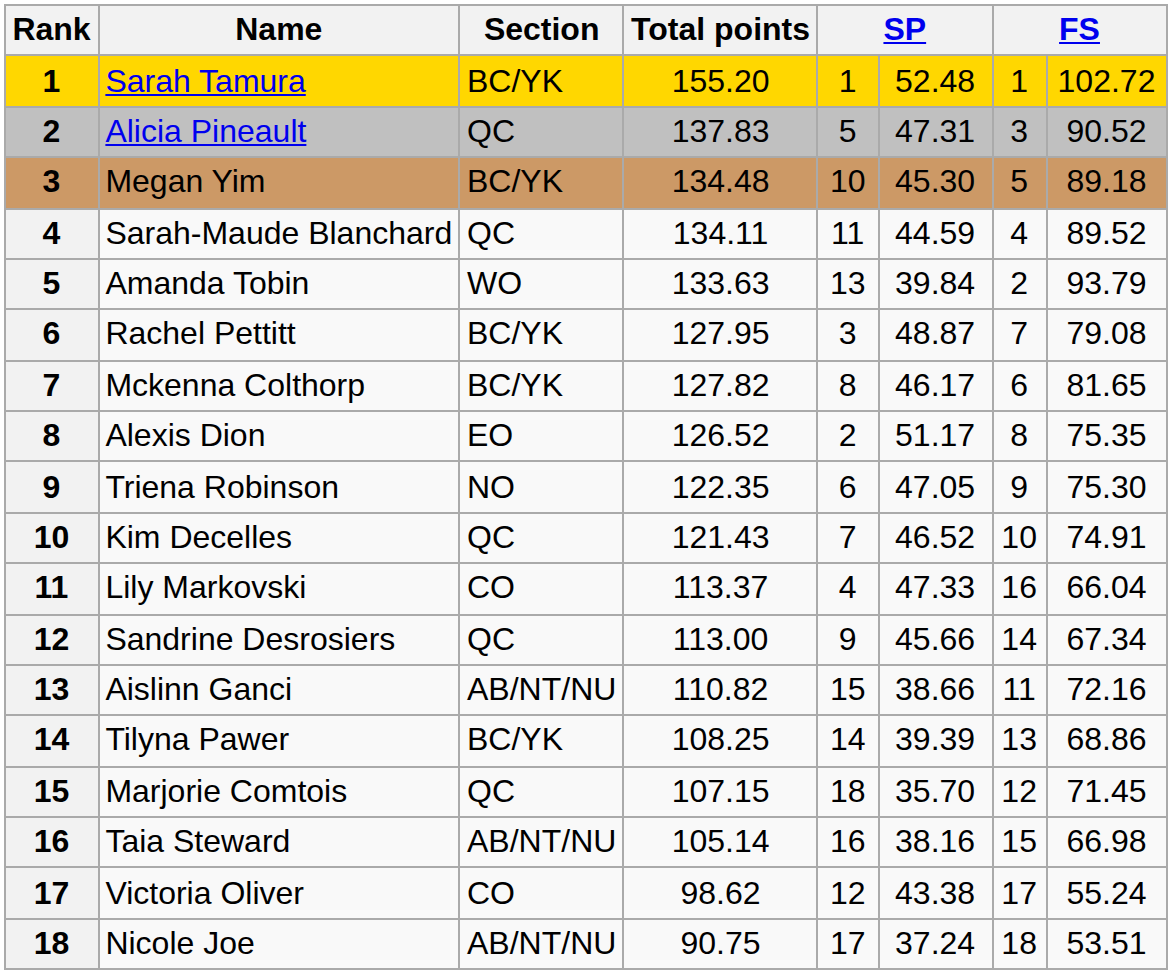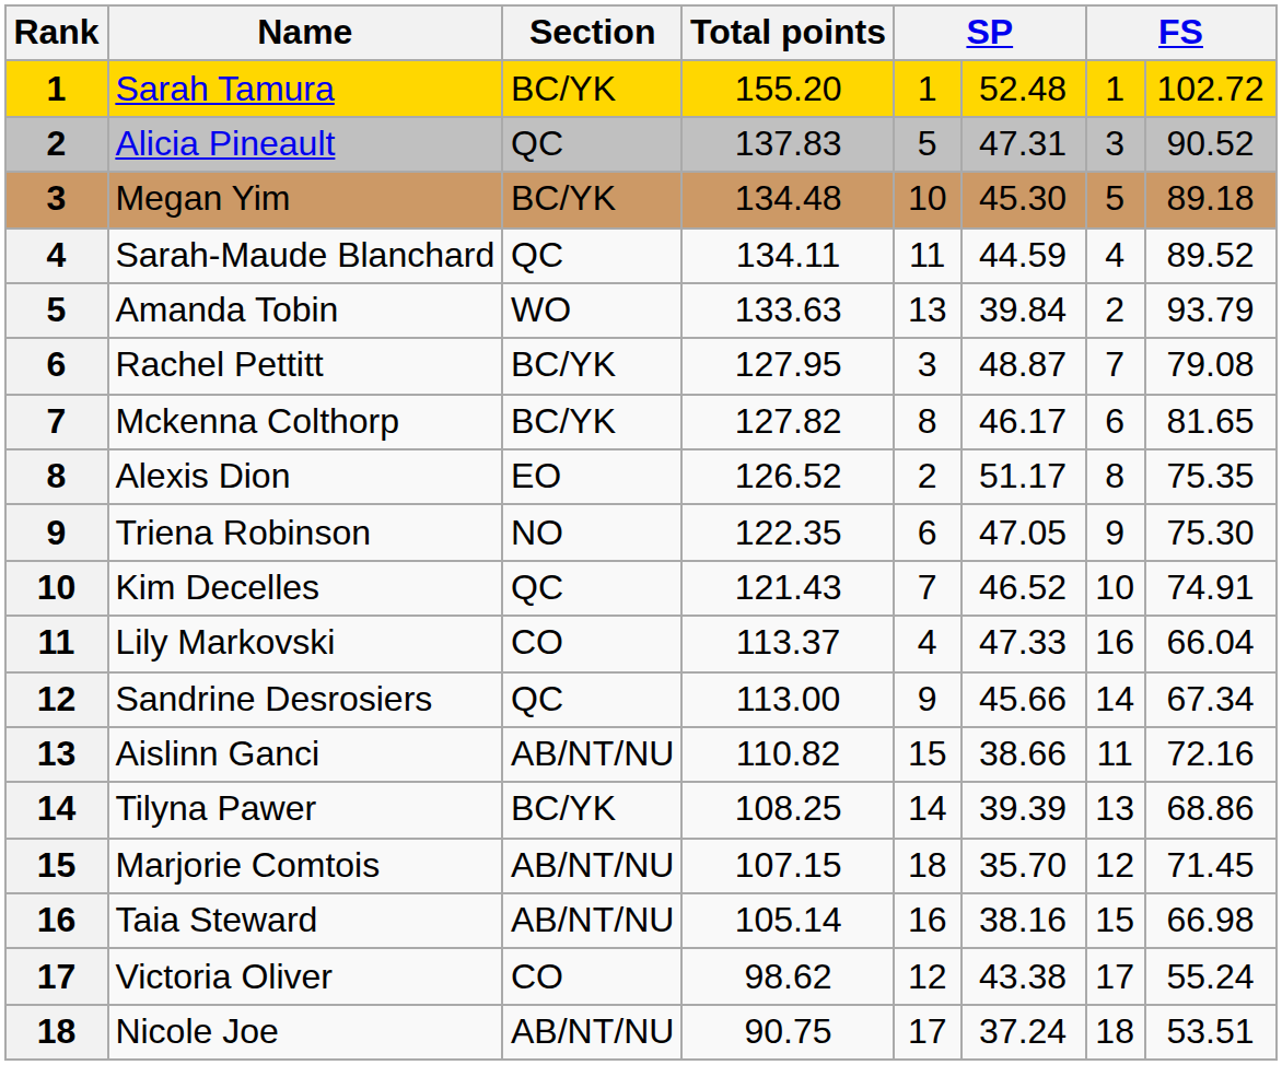Marjorie Comtois | Section: QC -> AB/NT/NU
